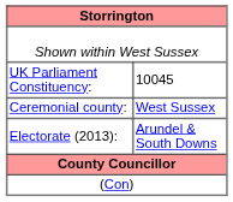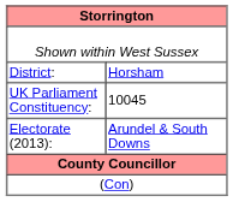+ row: District: | Horsham
- row: Ceremonial county: | West Sussex
